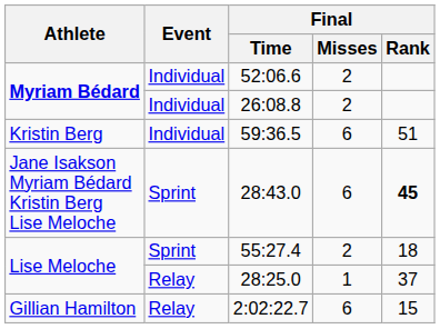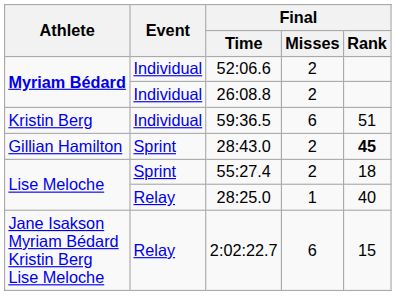28:43.0 | Athlete: Jane Isakson Myriam Bédard Kristin Berg Lise Meloche -> Gillian Hamilton
28:43.0 | Final / Misses: 6 -> 2
28:25.0 | Final / Rank: 37 -> 40
2:02:22.7 | Athlete: Gillian Hamilton -> Jane Isakson Myriam Bédard Kristin Berg Lise Meloche
